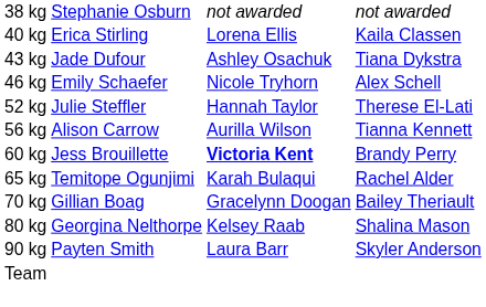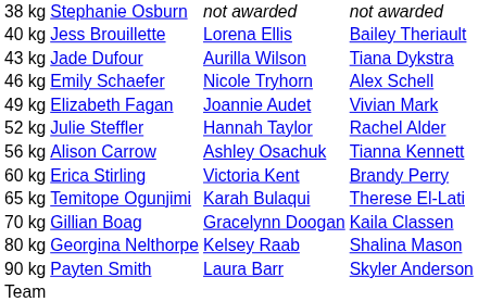40 kg | column 2: Erica Stirling -> Jess Brouillette
40 kg | column 4: Kaila Classen -> Bailey Theriault
43 kg | column 3: Ashley Osachuk -> Aurilla Wilson
+ row: 49 kg | Elizabeth Fagan | Joannie Audet | Vivian Mark
52 kg | column 4: Therese El-Lati -> Rachel Alder
56 kg | column 3: Aurilla Wilson -> Ashley Osachuk
60 kg | column 2: Jess Brouillette -> Erica Stirling
60 kg | column 3: bold -> normal
65 kg | column 4: Rachel Alder -> Therese El-Lati
70 kg | column 4: Bailey Theriault -> Kaila Classen
